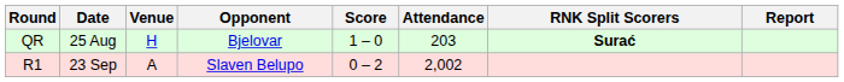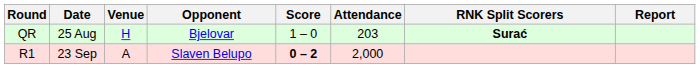R1 | Score: normal -> bold
R1 | Attendance: 2,002 -> 2,000
